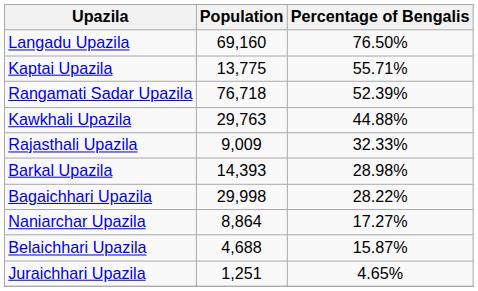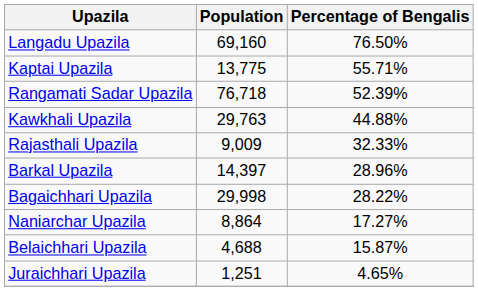Barkal Upazila | Population: 14,393 -> 14,397
Barkal Upazila | Percentage of Bengalis: 28.98% -> 28.96%
